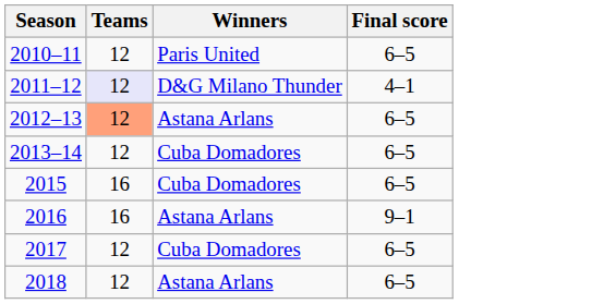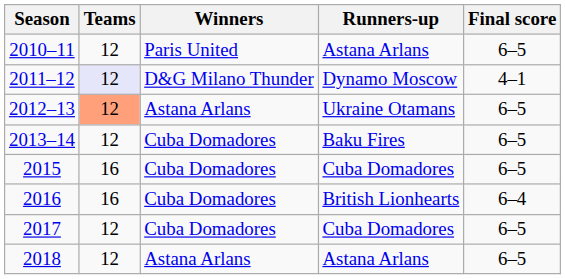+ column: Runners-up | Astana Arlans | Dynamo Moscow | Ukraine Otamans | Baku Fires | Cuba Domadores | British Lionhearts | Cuba Domadores | Astana Arlans
2016 | Winners: Astana Arlans -> Cuba Domadores
2016 | Final score: 9–1 -> 6–4
